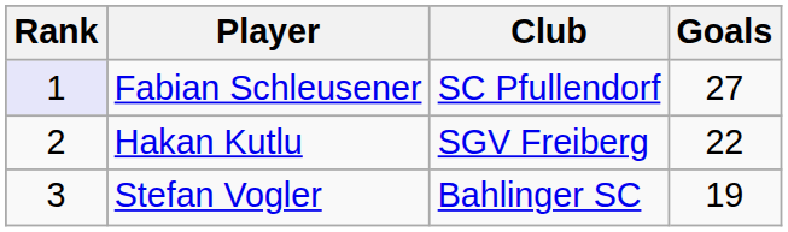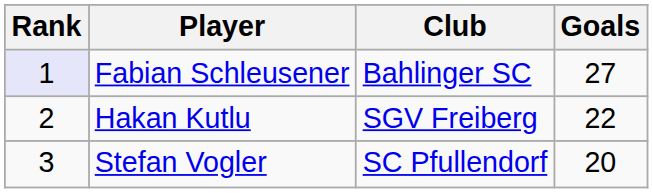Fabian Schleusener | Club: SC Pfullendorf -> Bahlinger SC
Stefan Vogler | Club: Bahlinger SC -> SC Pfullendorf
Stefan Vogler | Goals: 19 -> 20
